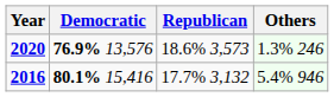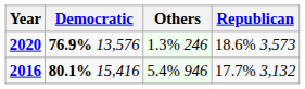columns swapped: Republican <-> Others
